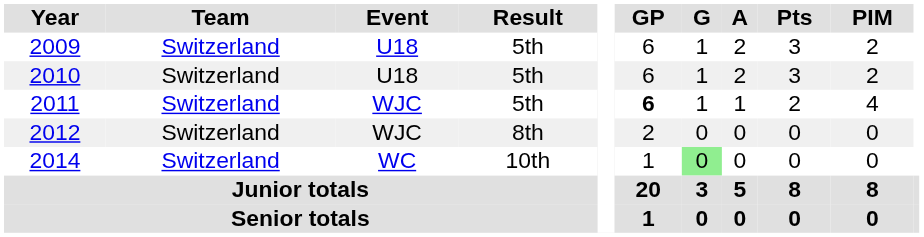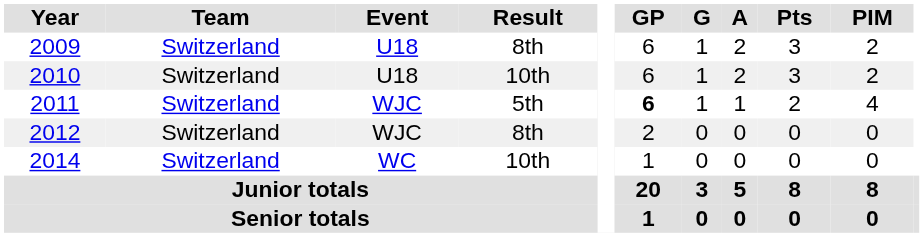2009 | Result: 5th -> 8th
2010 | Result: 5th -> 10th
2014 | G: lightgreen background -> no background
